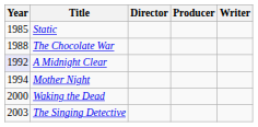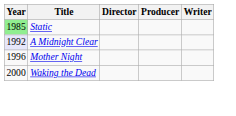Static | Year: no background -> lightgreen background
- row: 1988 | The Chocolate War
Mother Night | Year: 1994 -> 1996
- row: 2003 | The Singing Detective
